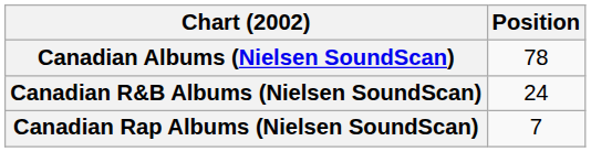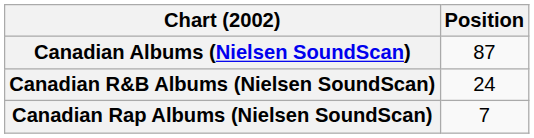Canadian Albums (Nielsen SoundScan) | Position: 78 -> 87
